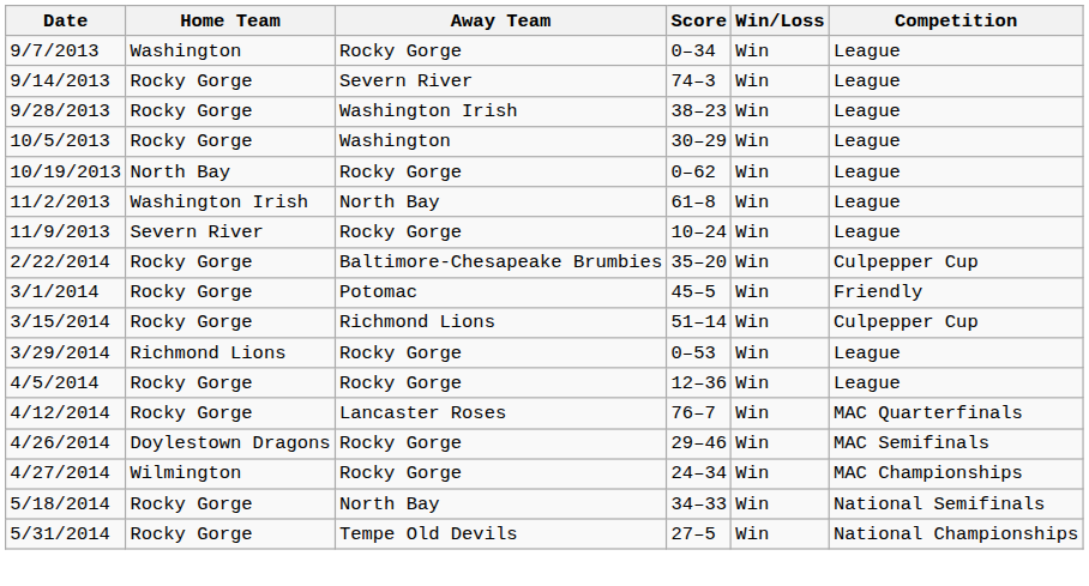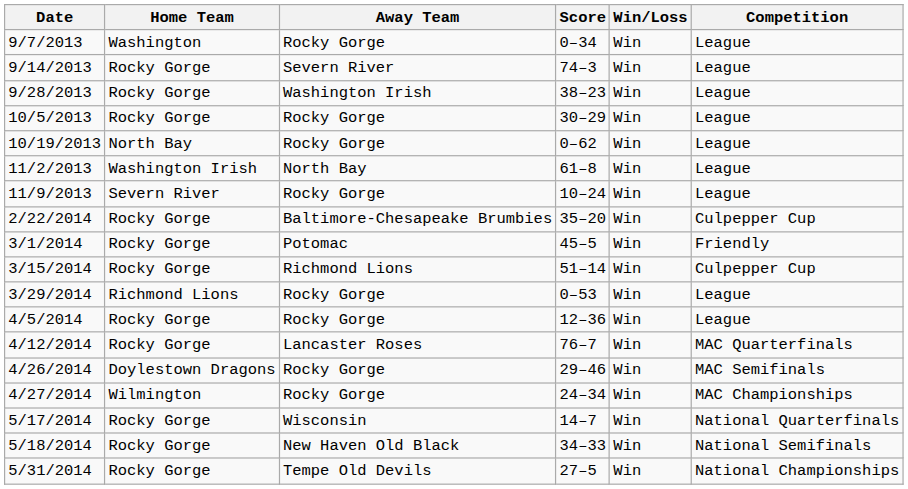10/5/2013 | Away Team: Washington -> Rocky Gorge
+ row: 5/17/2014 | Rocky Gorge | Wisconsin | 14–7 | Win | National Quarterfinals
5/18/2014 | Away Team: North Bay -> New Haven Old Black
